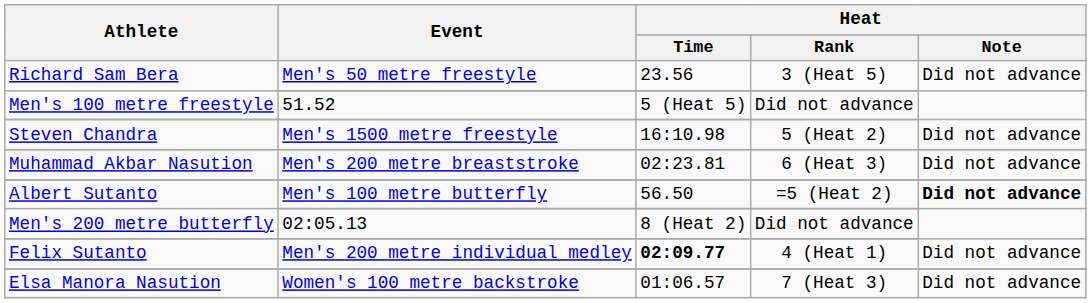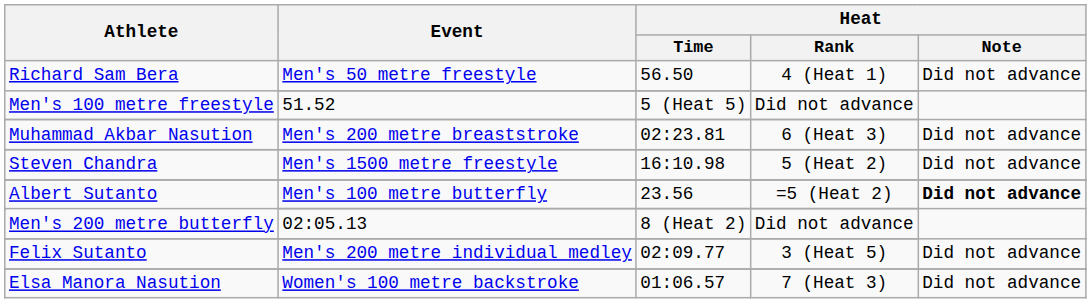Richard Sam Bera / Men's 50 metre freestyle | Heat / Time: 23.56 -> 56.50
Richard Sam Bera / Men's 50 metre freestyle | Heat / Rank: 3 (Heat 5) -> 4 (Heat 1)
rows swapped: Steven Chandra <-> Muhammad Akbar Nasution
Albert Sutanto / Men's 100 metre butterfly | Heat / Time: 56.50 -> 23.56
Felix Sutanto | Heat / Time: bold -> normal
Felix Sutanto | Heat / Rank: 4 (Heat 1) -> 3 (Heat 5)
